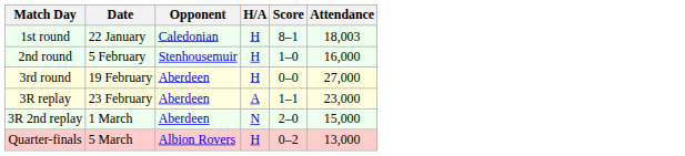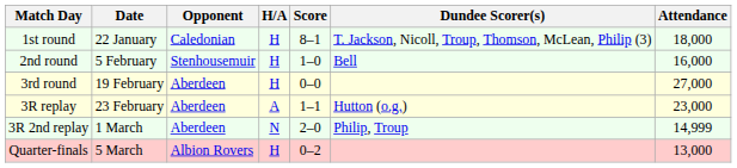+ column: Dundee Scorer(s) | T. Jackson, Nicoll, Troup, Thomson, McLean, Philip (3) | Bell | Hutton (o.g.) | Philip, Troup
1st round | Attendance: 18,003 -> 18,000
3R 2nd replay | Attendance: 15,000 -> 14,999
